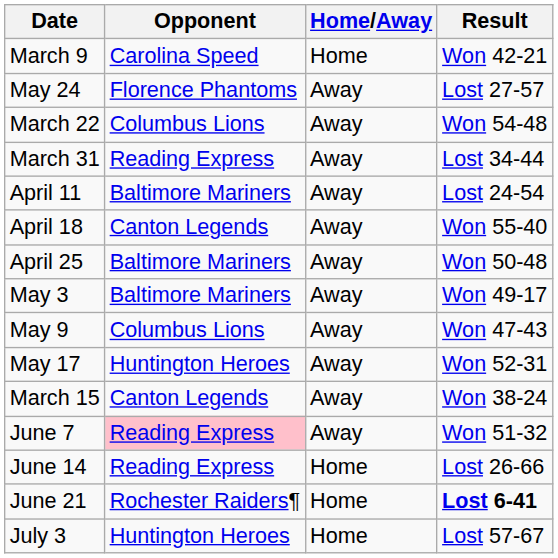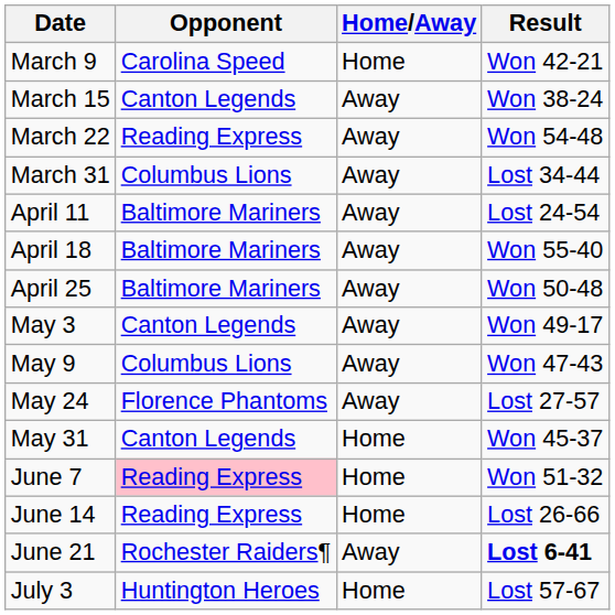rows swapped: March 15 <-> May 24
March 22 | Opponent: Columbus Lions -> Reading Express
March 31 | Opponent: Reading Express -> Columbus Lions
April 18 | Opponent: Canton Legends -> Baltimore Mariners
May 3 | Opponent: Baltimore Mariners -> Canton Legends
- row: May 17 | Huntington Heroes | Away | Won 52-31
+ row: May 31 | Canton Legends | Home | Won 45-37
June 7 | Home/Away: Away -> Home
June 21 | Home/Away: Home -> Away
